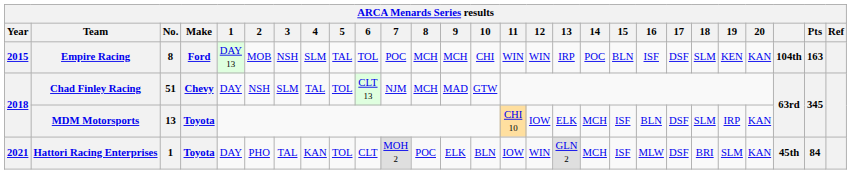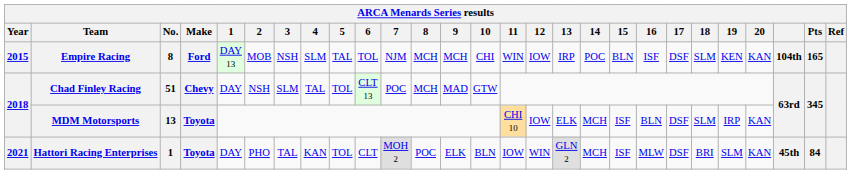Empire Racing | 7: POC -> NJM
Empire Racing | 12: WIN -> IOW
Empire Racing | Pts: 163 -> 165
Chad Finley Racing | 7: NJM -> POC
